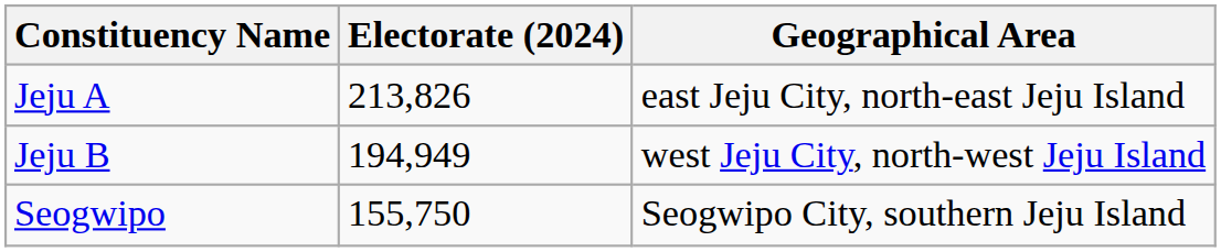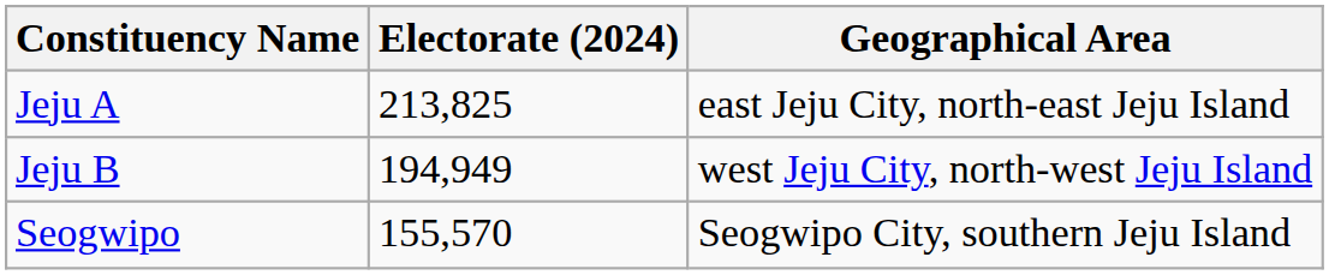Jeju A | Electorate (2024): 213,826 -> 213,825
Seogwipo | Electorate (2024): 155,750 -> 155,570
